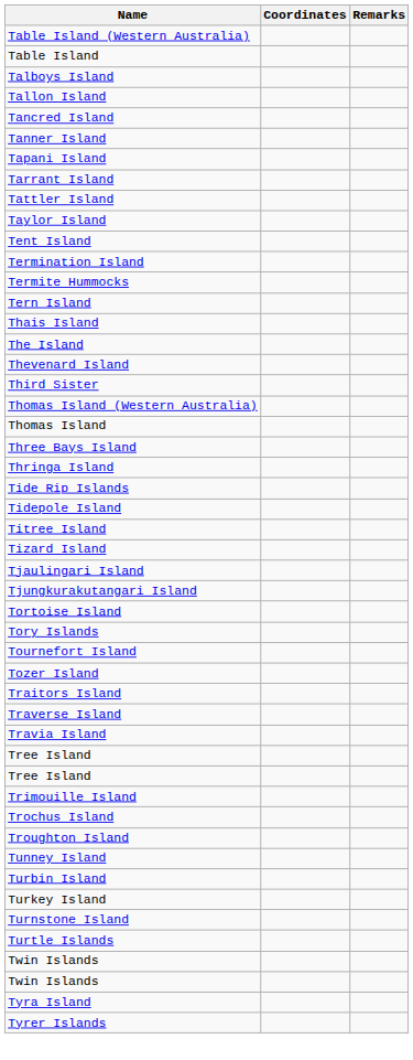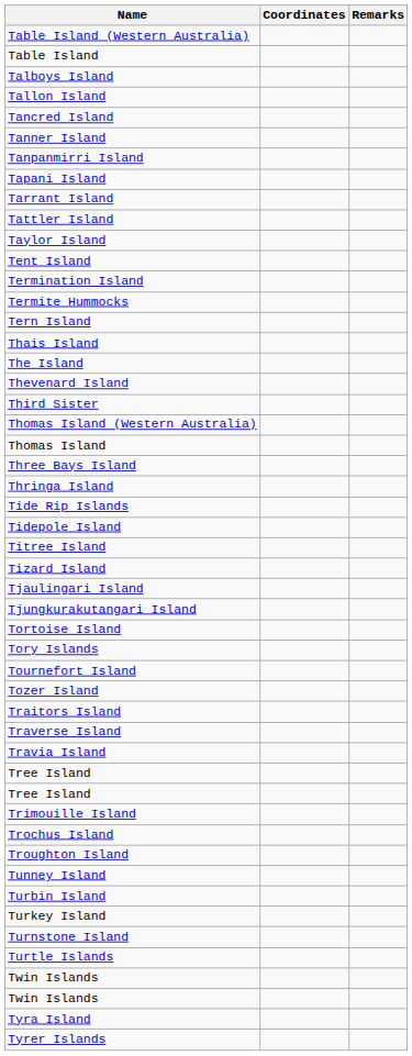+ row: Tanpanmirri Island
